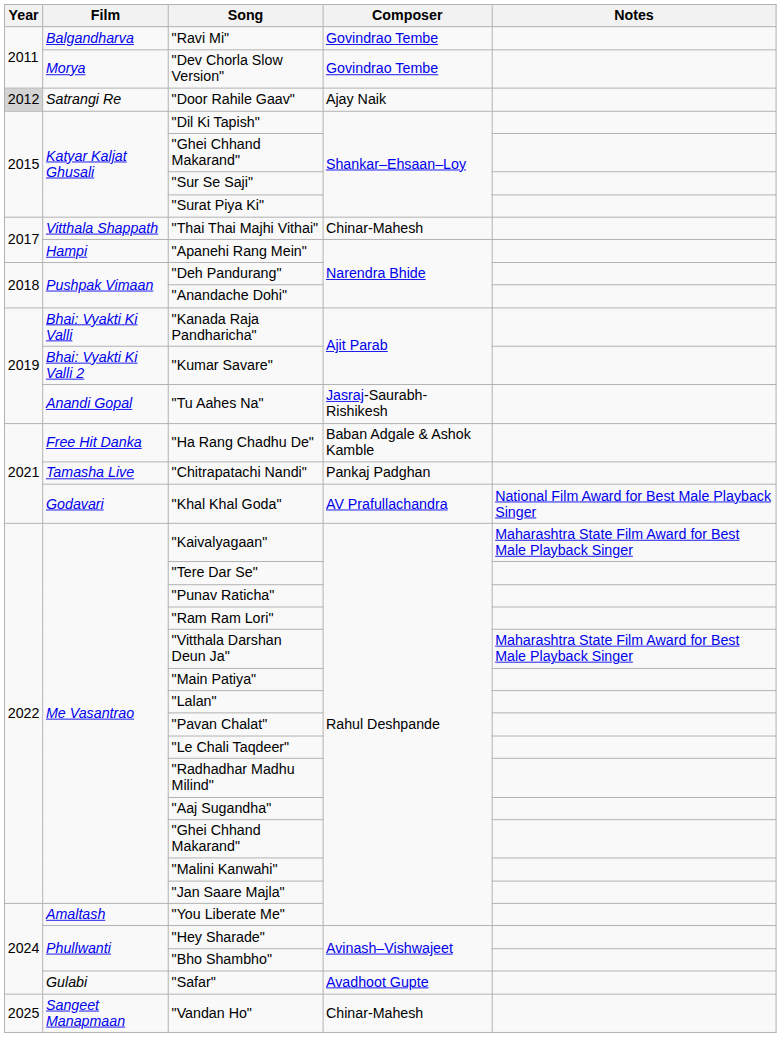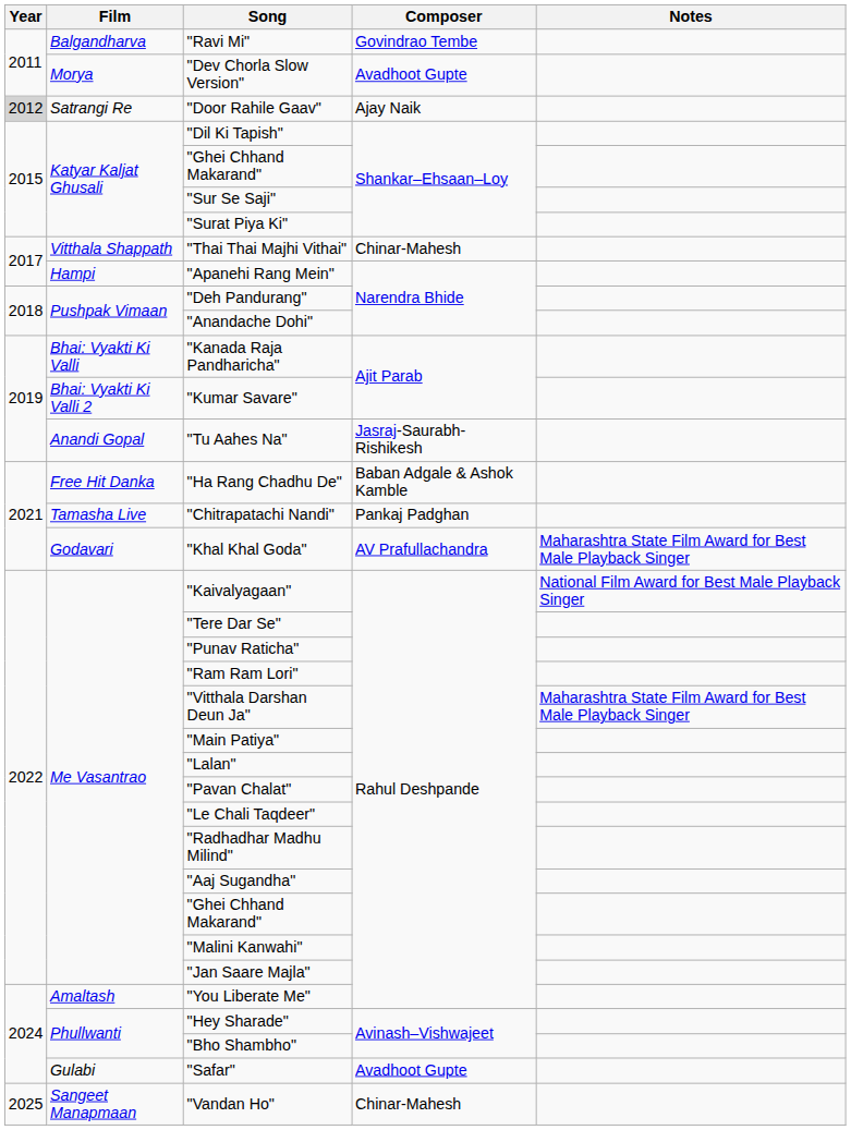"Dev Chorla Slow Version" | Composer: Govindrao Tembe -> Avadhoot Gupte
"Khal Khal Goda" | Notes: National Film Award for Best Male Playback Singer -> Maharashtra State Film Award for Best Male Playback Singer
"Kaivalyagaan" | Notes: Maharashtra State Film Award for Best Male Playback Singer -> National Film Award for Best Male Playback Singer
